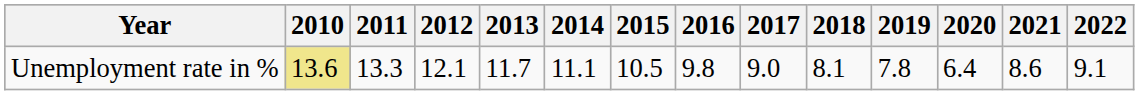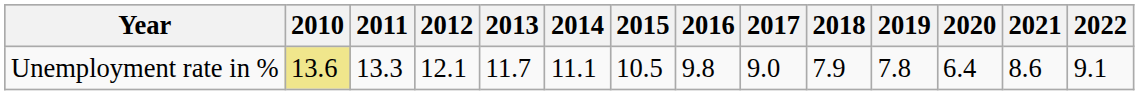Unemployment rate in % | 2018: 8.1 -> 7.9
